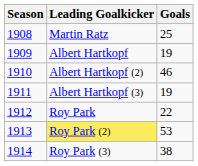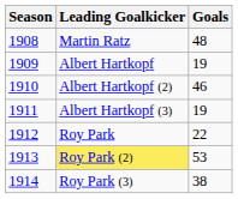Martin Ratz | Goals: 25 -> 48
